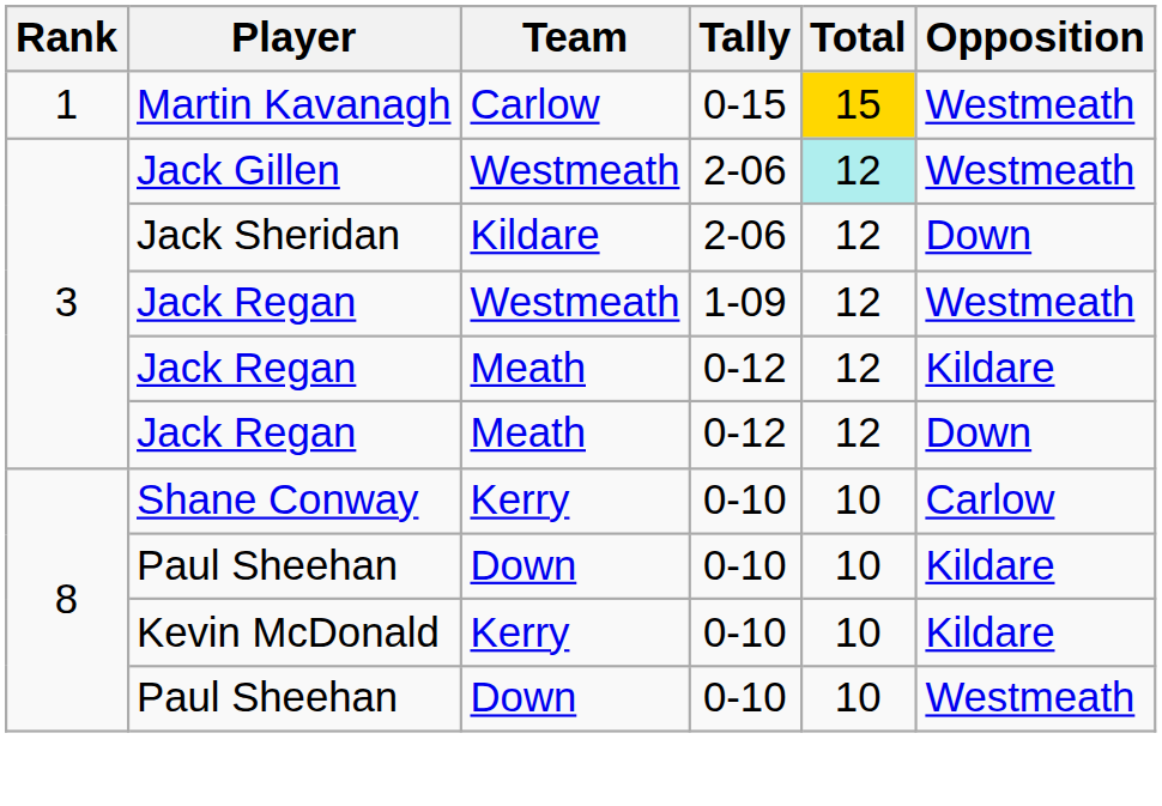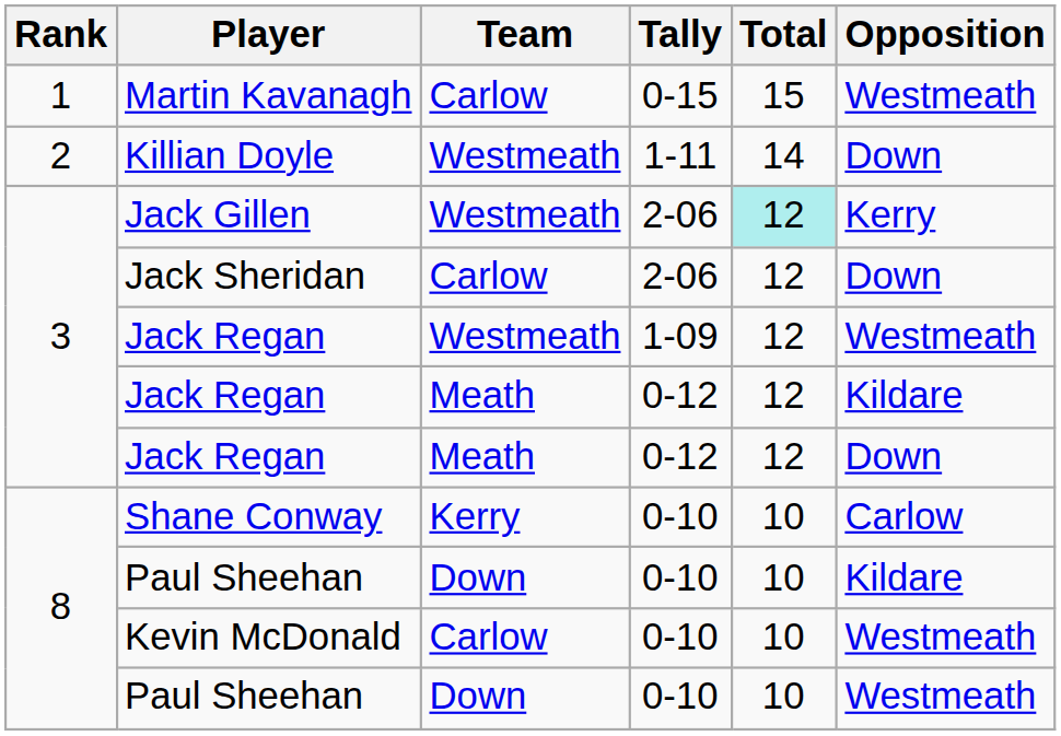Martin Kavanagh | Total: gold background -> no background
+ row: 2 | Killian Doyle | Westmeath | 1-11 | 14 | Down
Jack Gillen | Opposition: Westmeath -> Kerry
Jack Sheridan | Team: Kildare -> Carlow
Kevin McDonald | Team: Kerry -> Carlow
Kevin McDonald | Opposition: Kildare -> Westmeath
